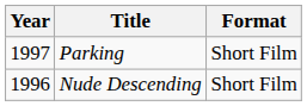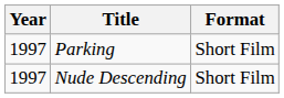Nude Descending | Year: 1996 -> 1997
